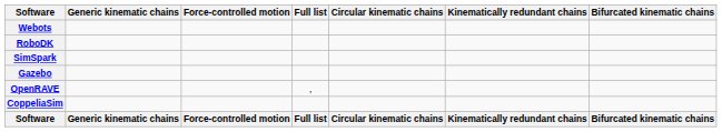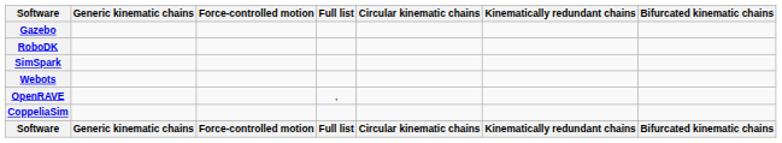rows swapped: Gazebo <-> Webots
